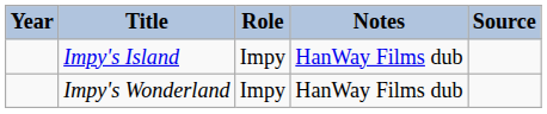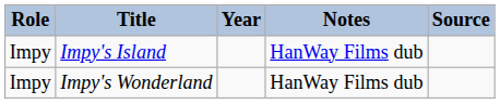columns swapped: Year <-> Role
